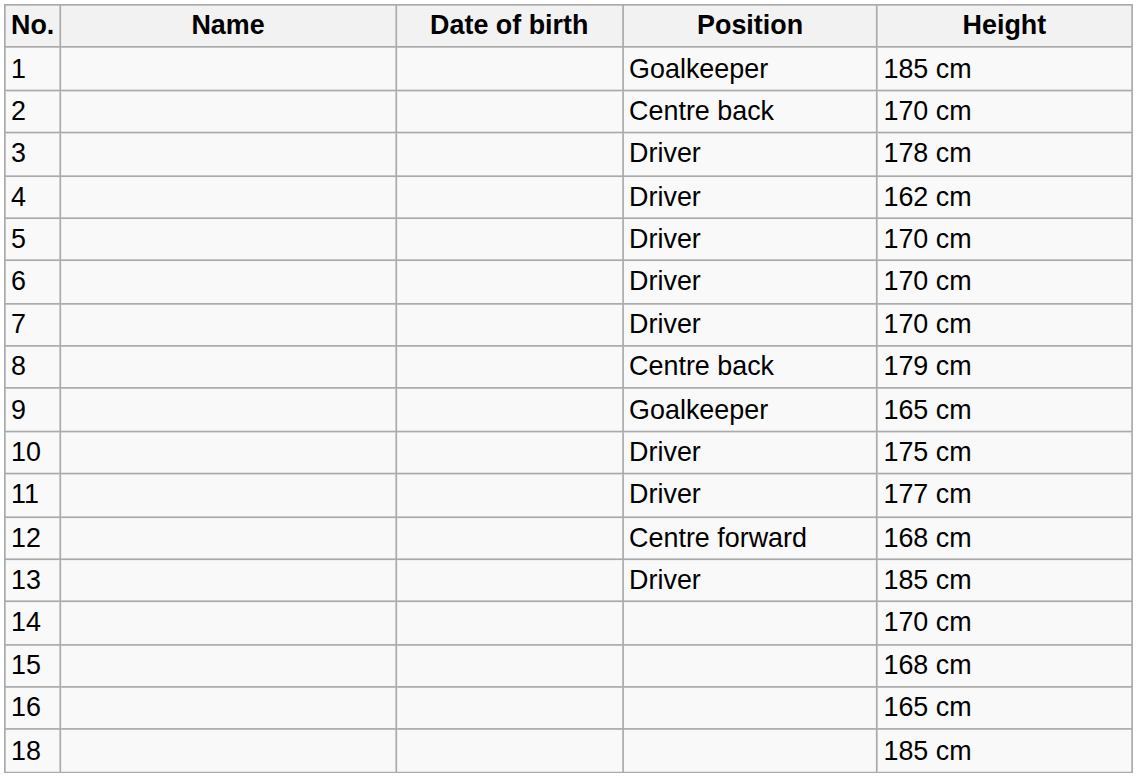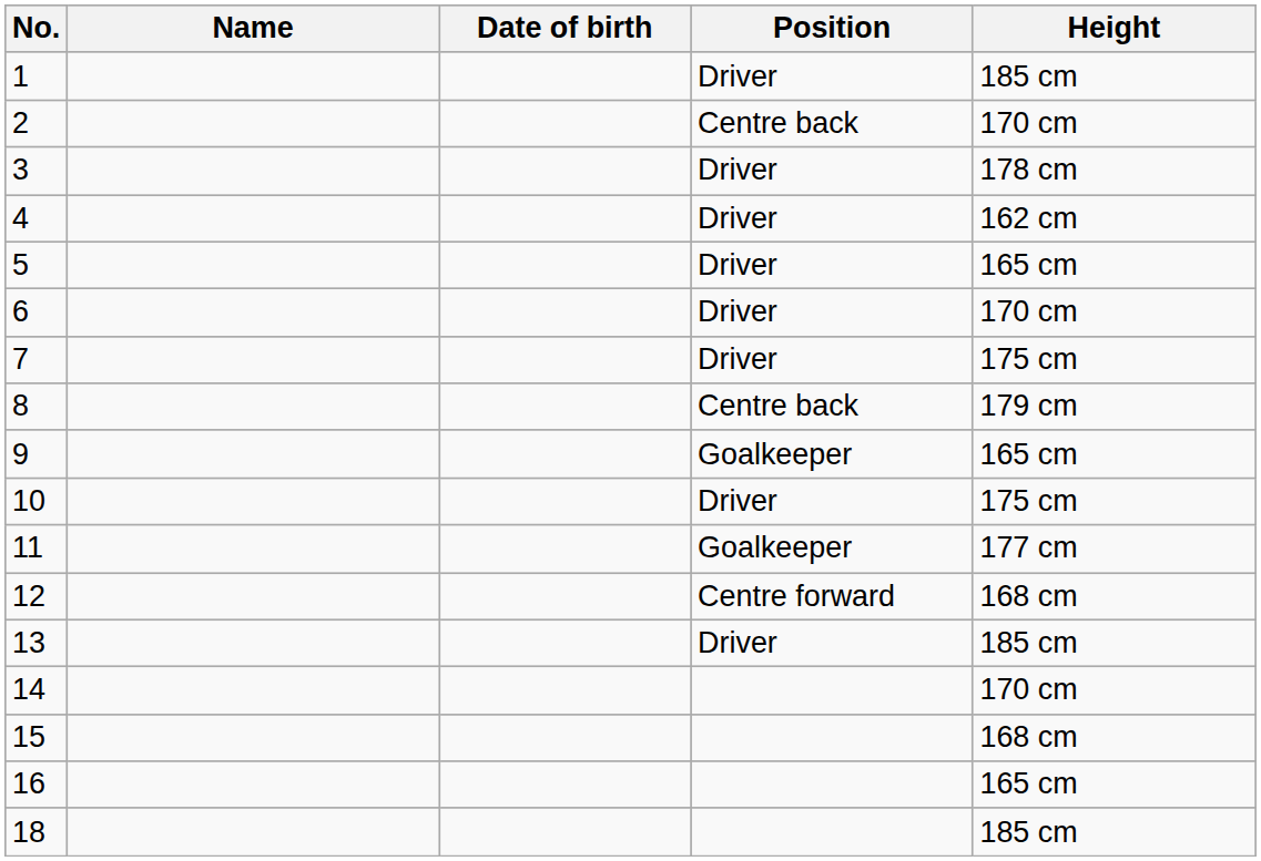1 | Position: Goalkeeper -> Driver
5 | Height: 170 cm -> 165 cm
7 | Height: 170 cm -> 175 cm
11 | Position: Driver -> Goalkeeper
